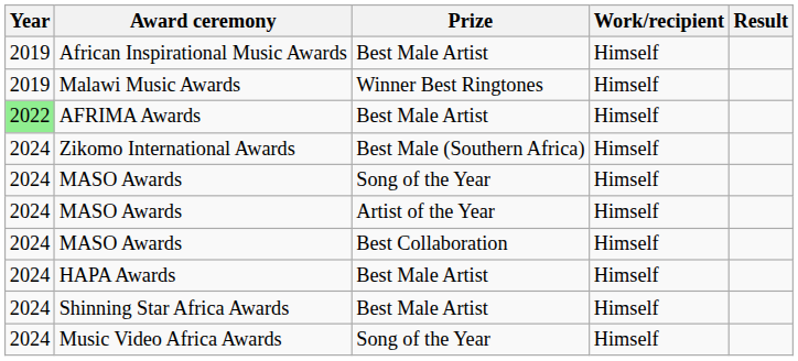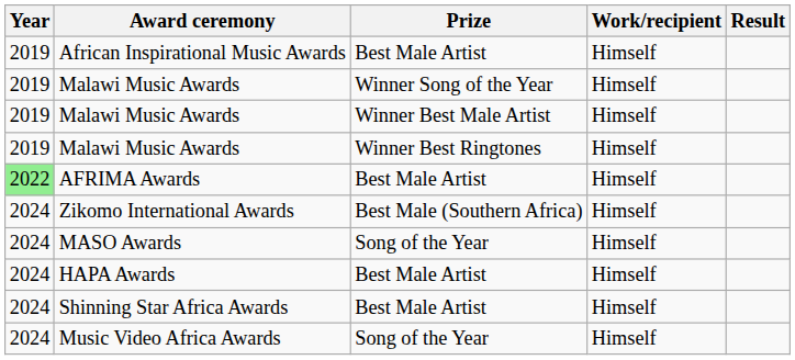+ row: 2019 | Malawi Music Awards | Winner Song of the Year | Himself
+ row: 2019 | Malawi Music Awards | Winner Best Male Artist | Himself
- row: 2024 | MASO Awards | Artist of the Year | Himself
- row: 2024 | MASO Awards | Best Collaboration | Himself
